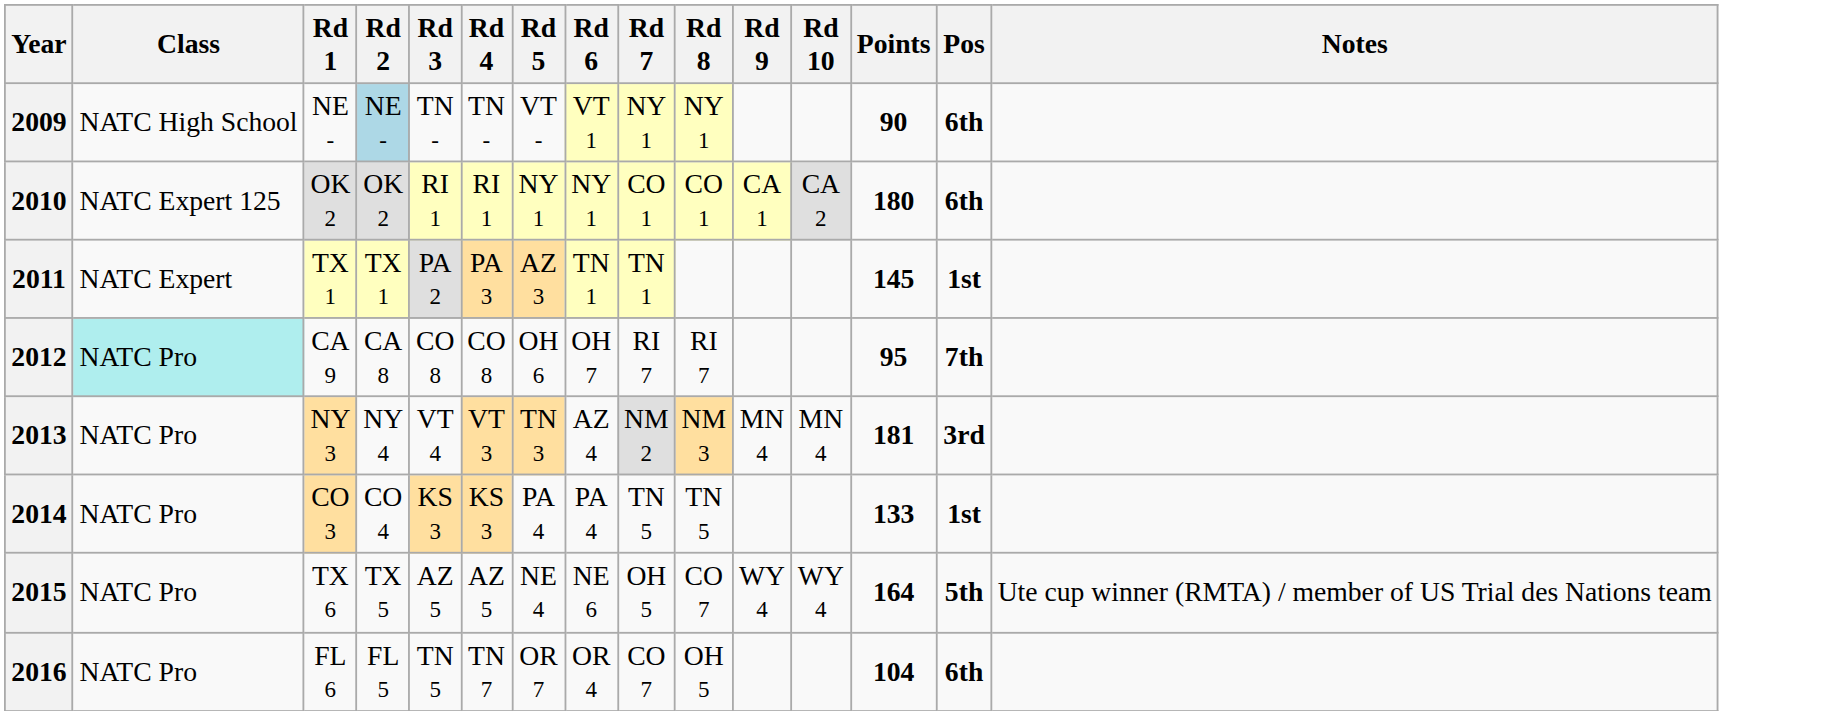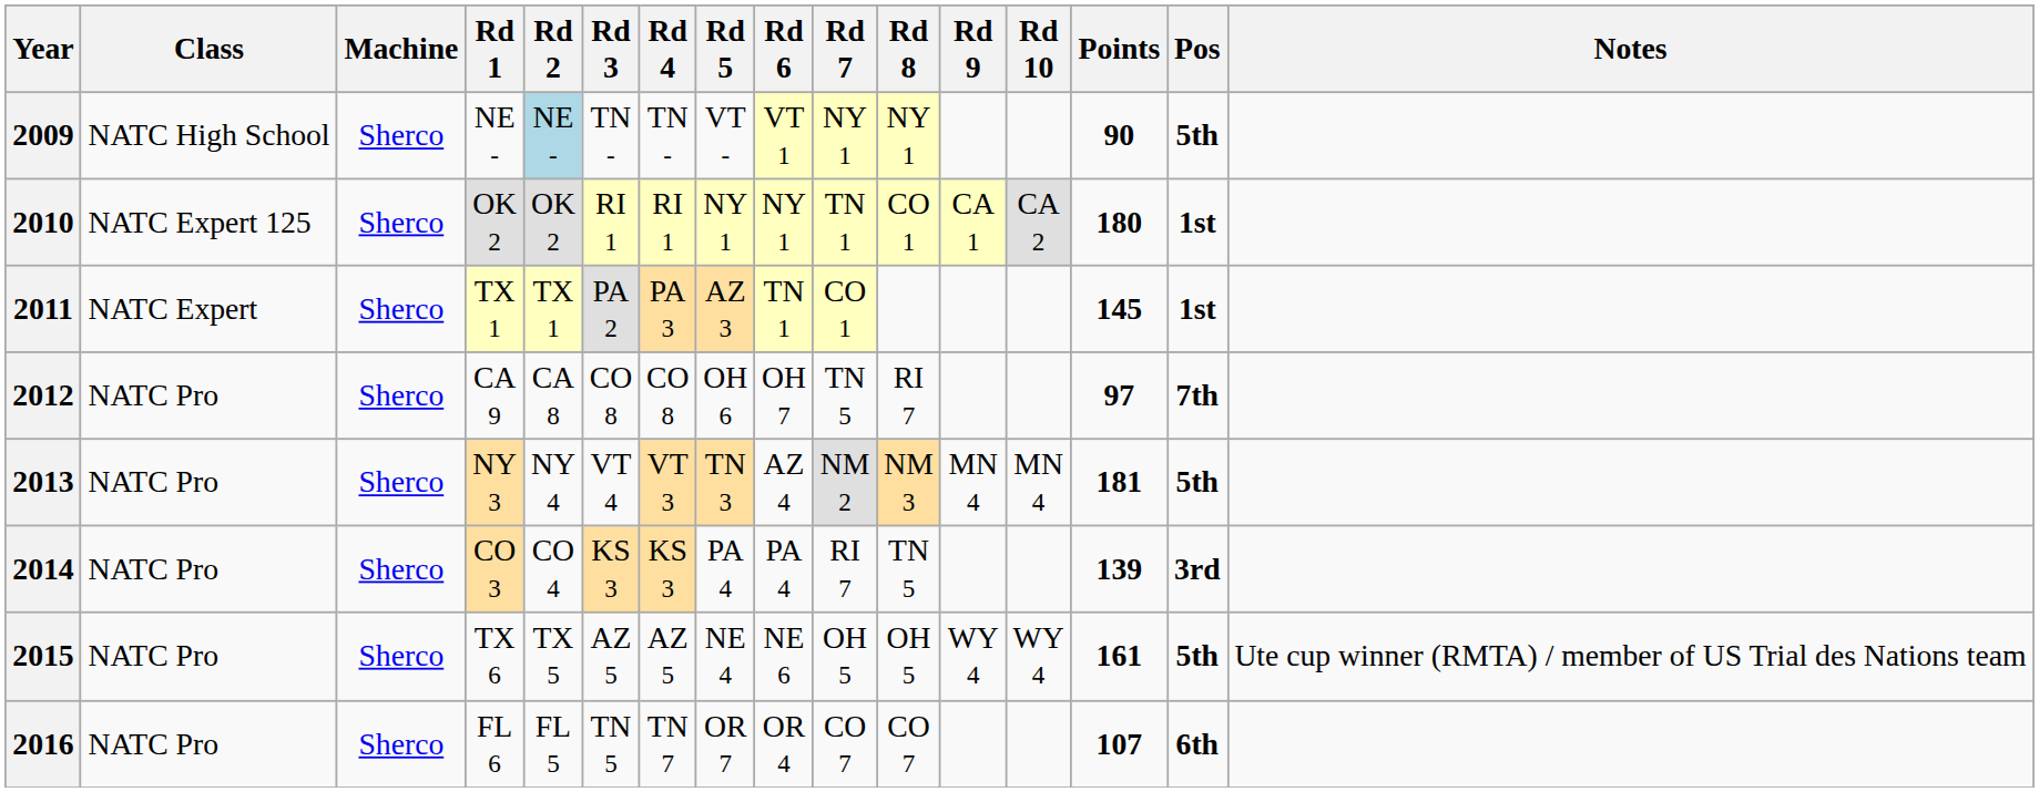+ column: Machine | Sherco | Sherco | Sherco | Sherco | Sherco | Sherco | Sherco | Sherco
2009 | Pos: 6th -> 5th
2010 | Rd 7: CO 1 -> TN 1
2010 | Pos: 6th -> 1st
2011 | Rd 7: TN 1 -> CO 1
2012 | Class: paleturquoise background -> no background
2012 | Rd 7: RI 7 -> TN 5
2012 | Points: 95 -> 97
2013 | Pos: 3rd -> 5th
2014 | Rd 7: TN 5 -> RI 7
2014 | Points: 133 -> 139
2014 | Pos: 1st -> 3rd
2015 | Rd 8: CO 7 -> OH 5
2015 | Points: 164 -> 161
2016 | Rd 8: OH 5 -> CO 7
2016 | Points: 104 -> 107
